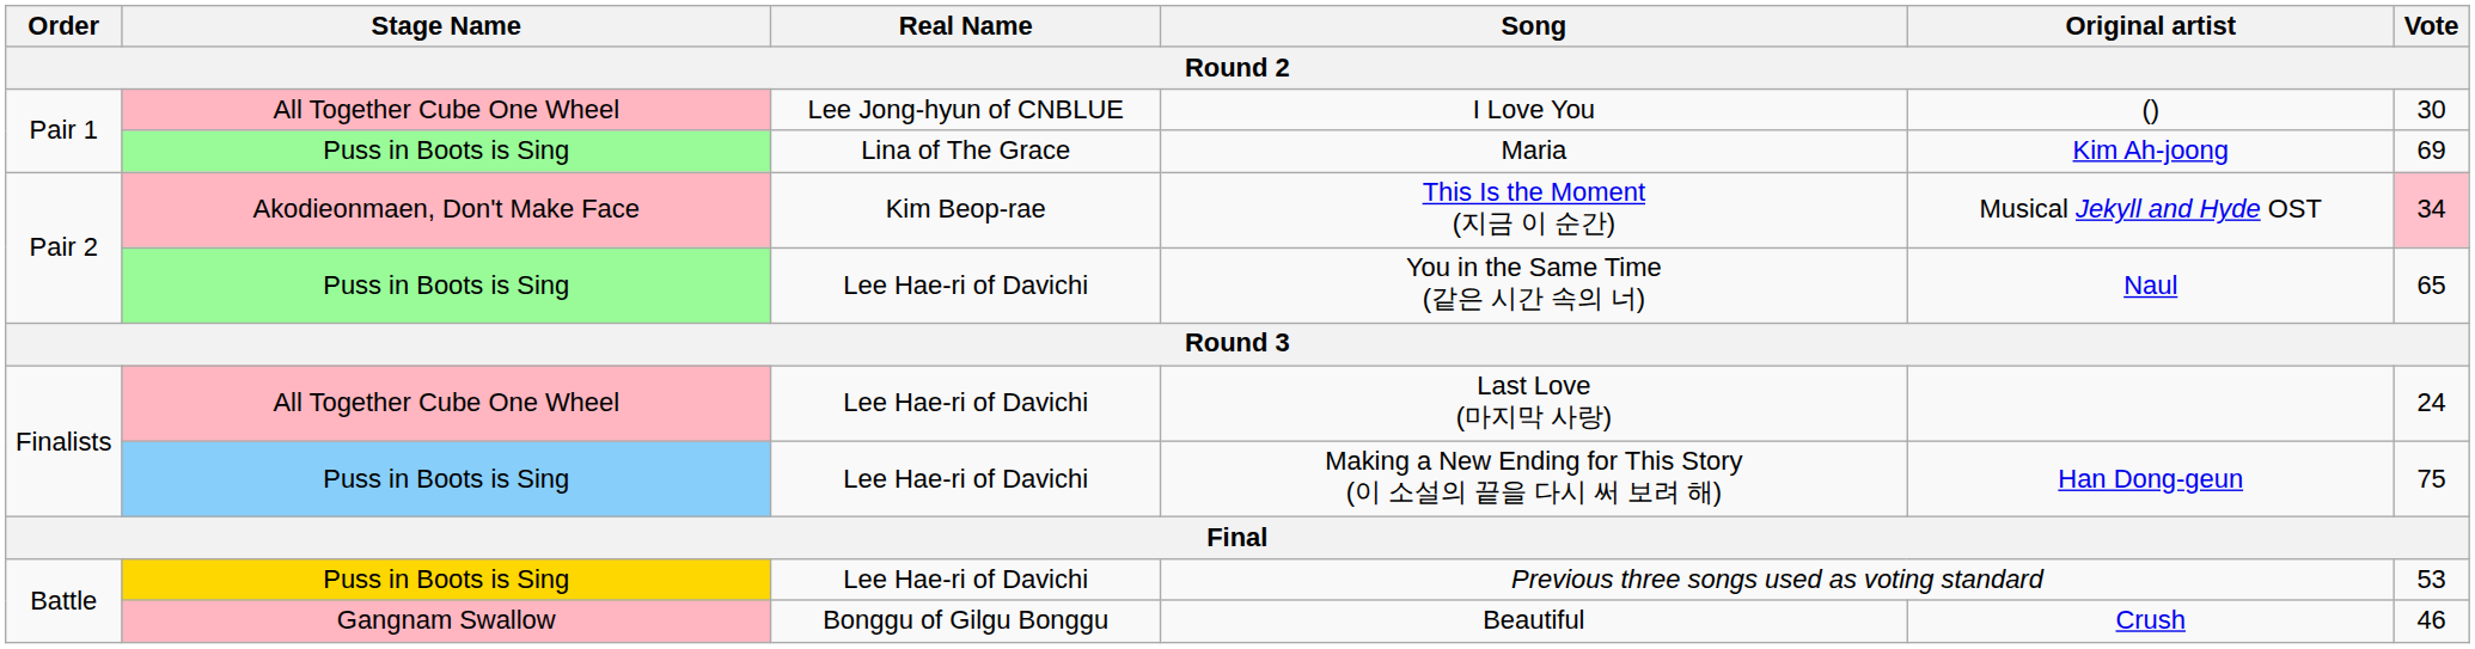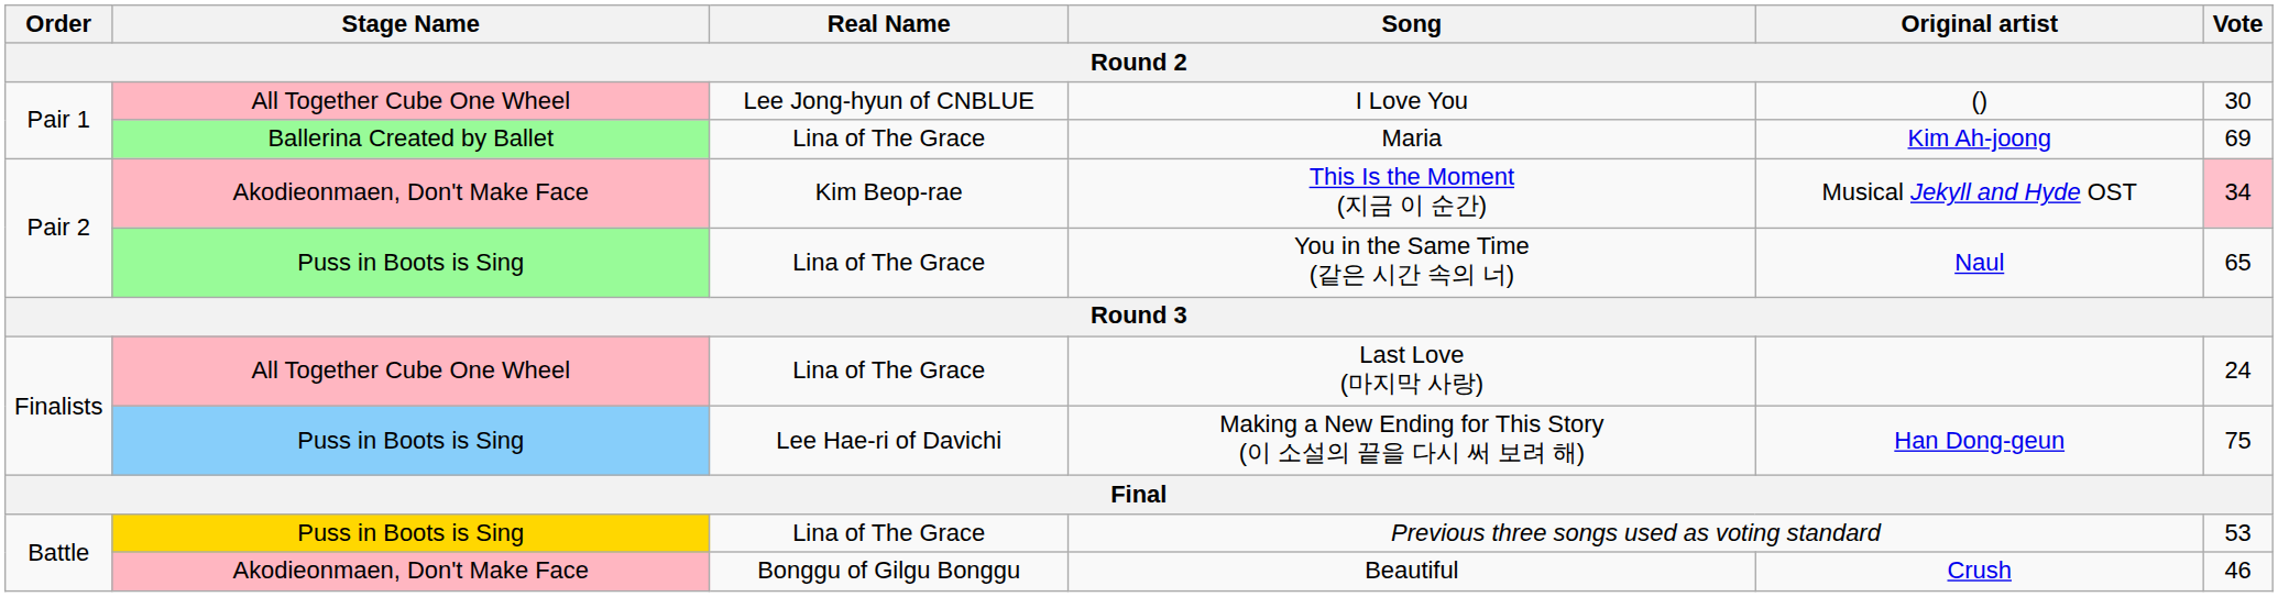Maria | Stage Name: Puss in Boots is Sing -> Ballerina Created by Ballet
You in the Same Time (같은 시간 속의 너) | Real Name: Lee Hae-ri of Davichi -> Lina of The Grace
Last Love (마지막 사랑) | Real Name: Lee Hae-ri of Davichi -> Lina of The Grace
Previous three songs used as voting standard | Real Name: Lee Hae-ri of Davichi -> Lina of The Grace
Beautiful | Stage Name: Gangnam Swallow -> Akodieonmaen, Don't Make Face
